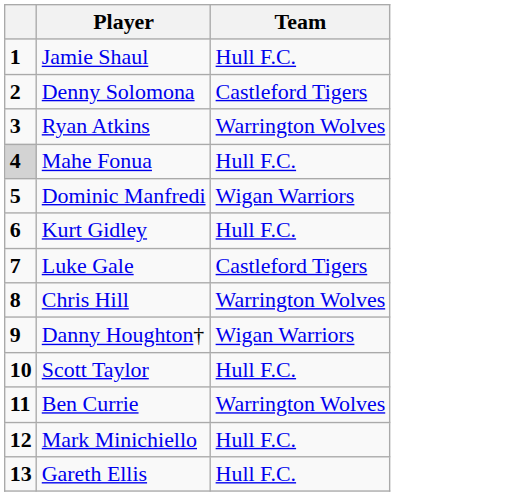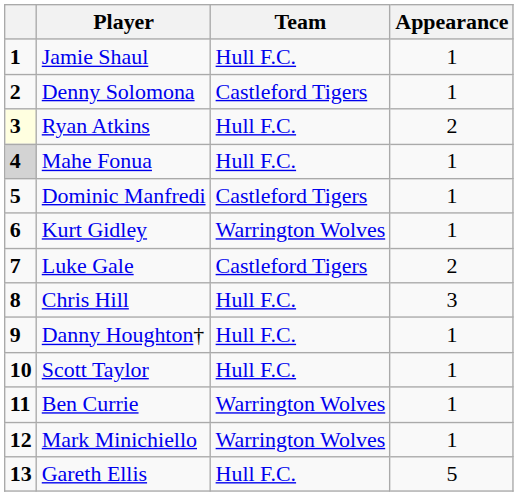+ column: Appearance | 1 | 1 | 2 | 1 | 1 | 1 | 2 | 3 | 1 | 1 | 1 | 1 | 5
Ryan Atkins | column 1: no background -> lightyellow background
Ryan Atkins | Team: Warrington Wolves -> Hull F.C.
Dominic Manfredi | Team: Wigan Warriors -> Castleford Tigers
Kurt Gidley | Team: Hull F.C. -> Warrington Wolves
Chris Hill | Team: Warrington Wolves -> Hull F.C.
Danny Houghton† | Team: Wigan Warriors -> Hull F.C.
Mark Minichiello | Team: Hull F.C. -> Warrington Wolves
